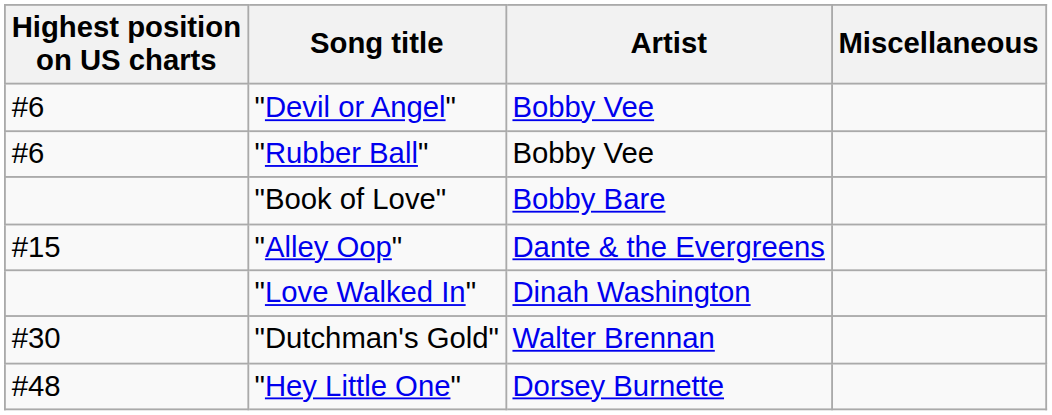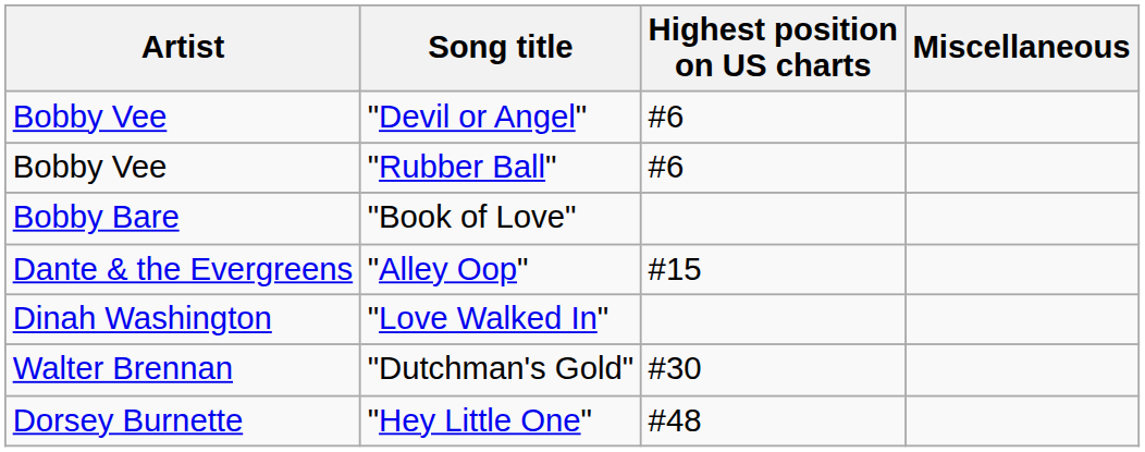columns swapped: Artist <-> Highest position on US charts
